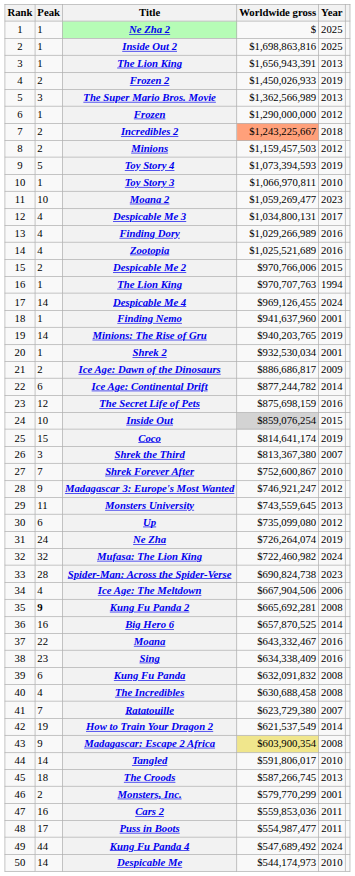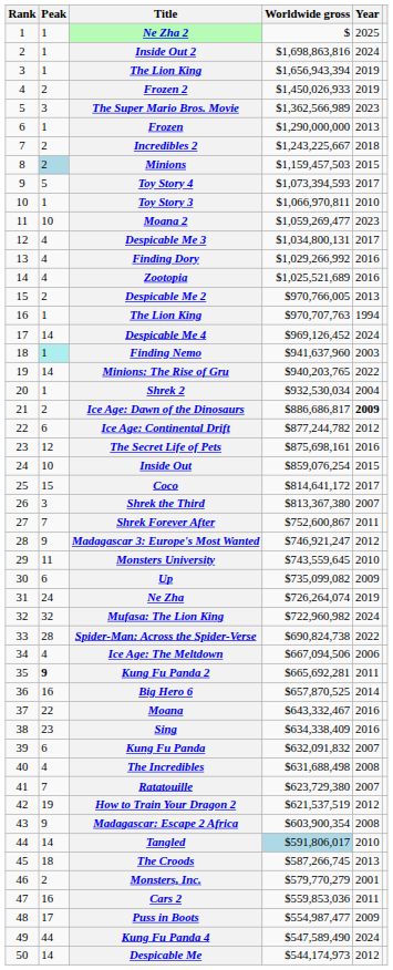Inside Out 2 | Year: 2025 -> 2024
3 / The Lion King | Worldwide gross: $1,656,943,391 -> $1,656,943,394
3 / The Lion King | Year: 2013 -> 2019
The Super Mario Bros. Movie | Year: 2013 -> 2023
Frozen | Year: 2012 -> 2013
Incredibles 2 | Worldwide gross: lightsalmon background -> no background
Minions | Peak: no background -> lightblue background
Minions | Year: 2012 -> 2015
Toy Story 4 | Year: 2019 -> 2017
Finding Dory | Worldwide gross: $1,029,266,989 -> $1,029,266,992
Despicable Me 2 | Worldwide gross: $970,766,006 -> $970,766,005
Despicable Me 2 | Year: 2015 -> 2013
Despicable Me 4 | Worldwide gross: $969,126,455 -> $969,126,452
Finding Nemo | Peak: no background -> paleturquoise background
Finding Nemo | Year: 2001 -> 2003
Minions: The Rise of Gru | Year: 2019 -> 2022
Shrek 2 | Year: 2001 -> 2004
Ice Age: Dawn of the Dinosaurs | Year: normal -> bold
Ice Age: Continental Drift | Year: 2014 -> 2012
The Secret Life of Pets | Worldwide gross: $875,698,159 -> $875,698,161
Inside Out | Worldwide gross: lightgrey background -> no background
Coco | Worldwide gross: $814,641,174 -> $814,641,172
Coco | Year: 2019 -> 2017
Shrek Forever After | Year: 2010 -> 2011
Monsters University | Year: 2013 -> 2010
Up | Worldwide gross: $735,099,080 -> $735,099,082
Up | Year: 2012 -> 2009
Mufasa: The Lion King | Worldwide gross: $722,460,982 -> $722,960,982
Spider-Man: Across the Spider-Verse | Year: 2023 -> 2022
Ice Age: The Meltdown | Worldwide gross: $667,904,506 -> $667,094,506
Kung Fu Panda 2 | Year: 2008 -> 2011
Kung Fu Panda | Year: 2008 -> 2007
The Incredibles | Worldwide gross: $630,688,458 -> $631,688,498
How to Train Your Dragon 2 | Worldwide gross: $621,537,549 -> $621,537,519
How to Train Your Dragon 2 | Year: 2014 -> 2012
Madagascar: Escape 2 Africa | Worldwide gross: khaki background -> no background
Tangled | Worldwide gross: no background -> lightblue background
Monsters, Inc. | Worldwide gross: $579,770,299 -> $579,770,279
Puss in Boots | Year: 2011 -> 2009
Kung Fu Panda 4 | Worldwide gross: $547,689,492 -> $547,589,490
Despicable Me | Year: 2010 -> 2012
